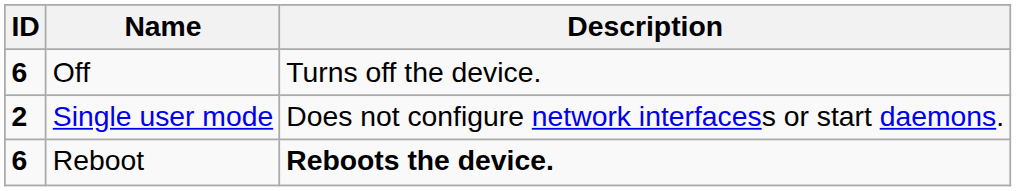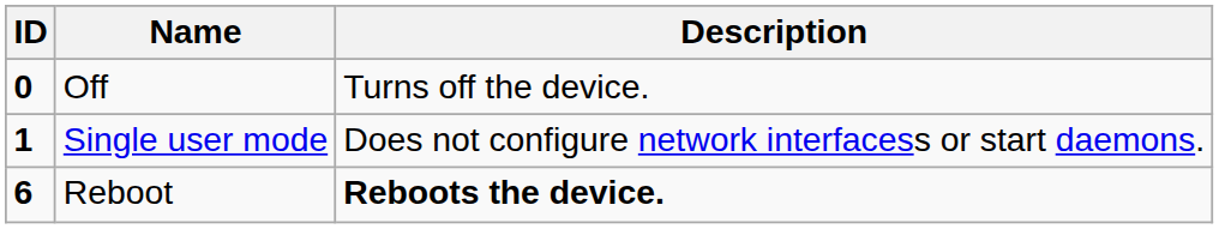Off | ID: 6 -> 0
Single user mode | ID: 2 -> 1
